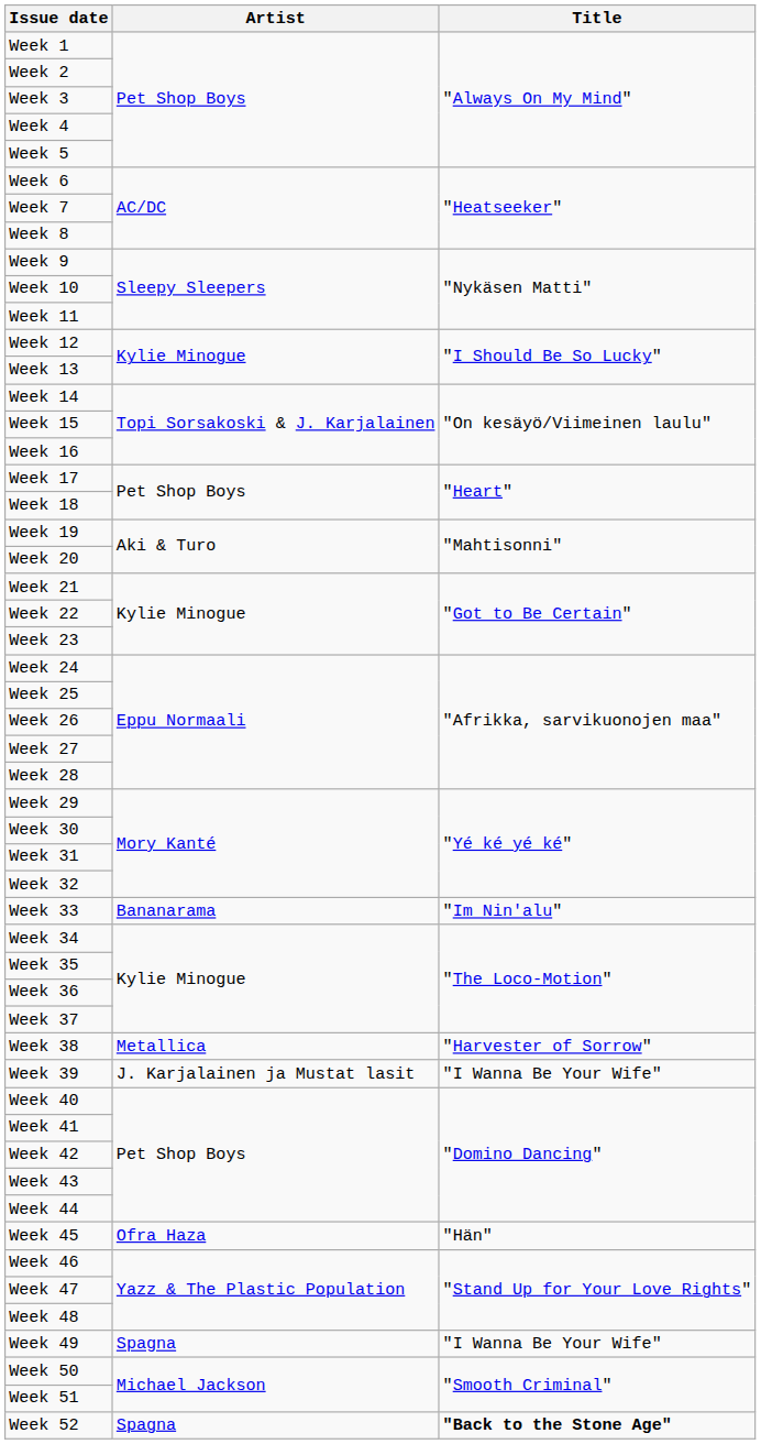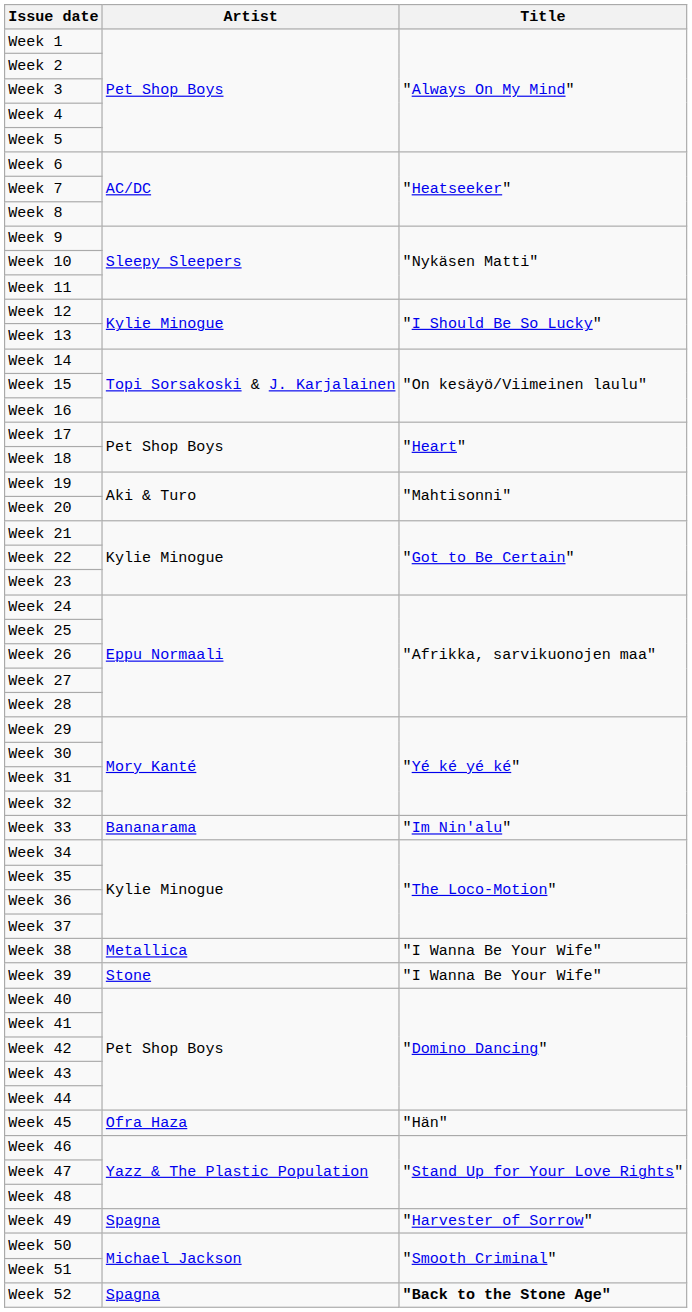Week 38 | Title: "Harvester of Sorrow" -> "I Wanna Be Your Wife"
Week 39 | Artist: J. Karjalainen ja Mustat lasit -> Stone
Week 49 | Title: "I Wanna Be Your Wife" -> "Harvester of Sorrow"
